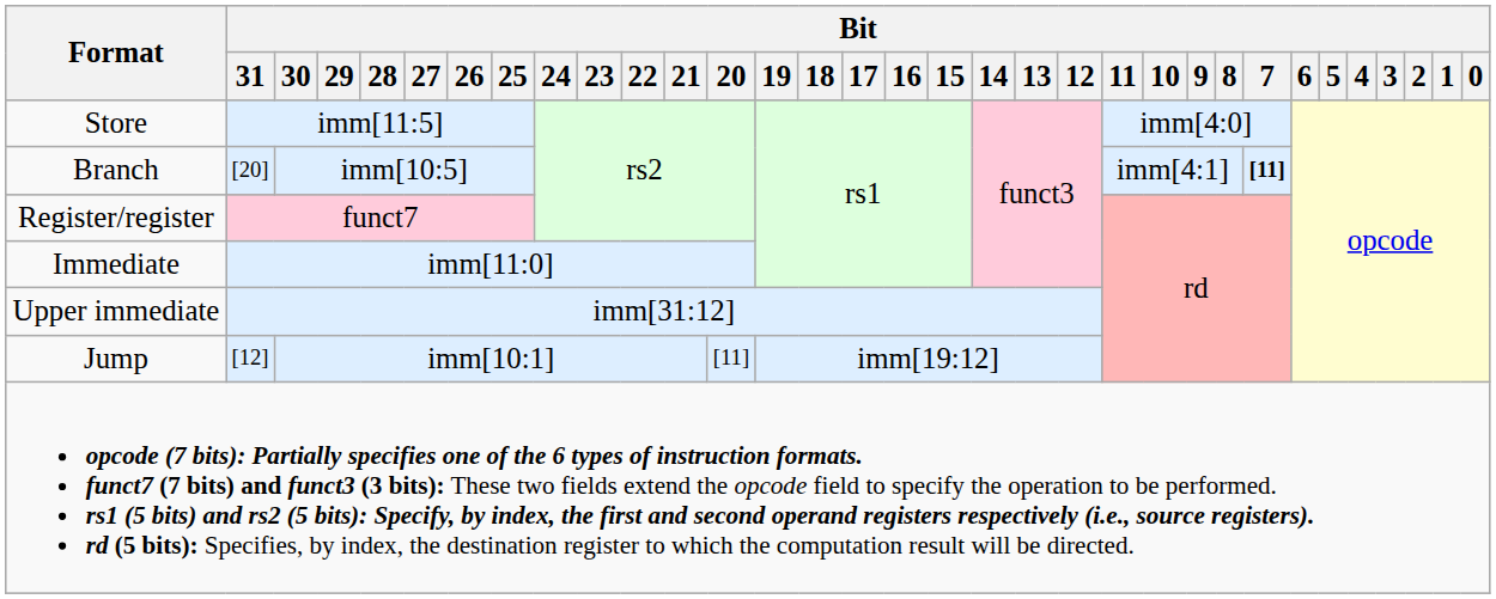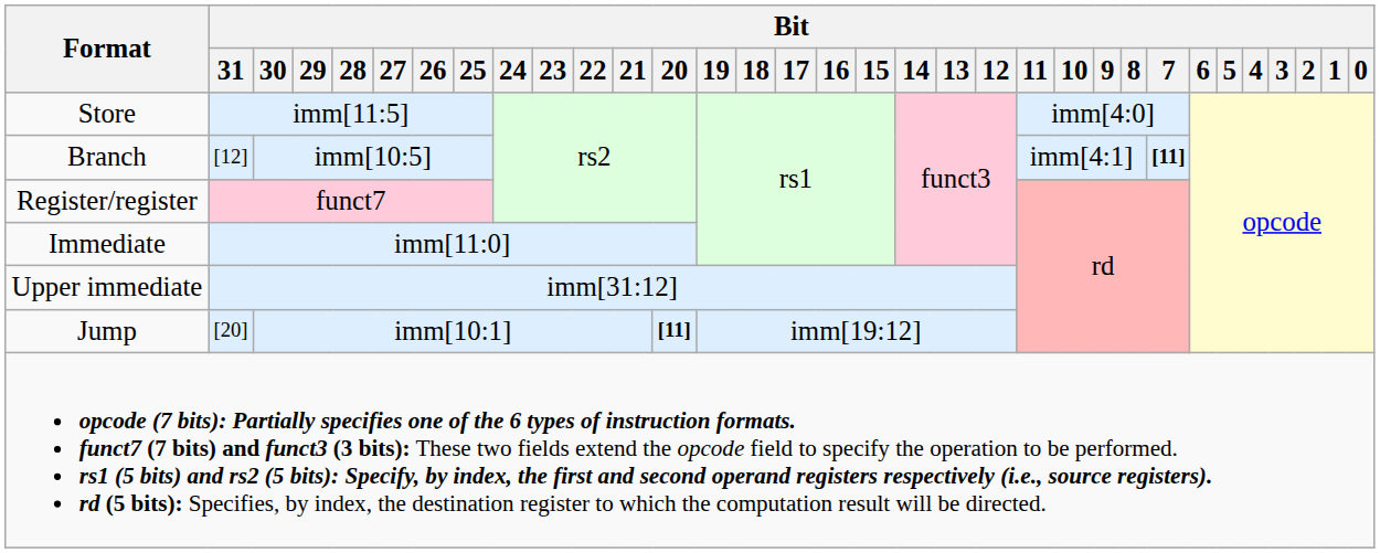Branch | Bit / 31: [20] -> [12]
Jump | Bit / 31: [12] -> [20]
Jump | Bit / 20: normal -> bold
